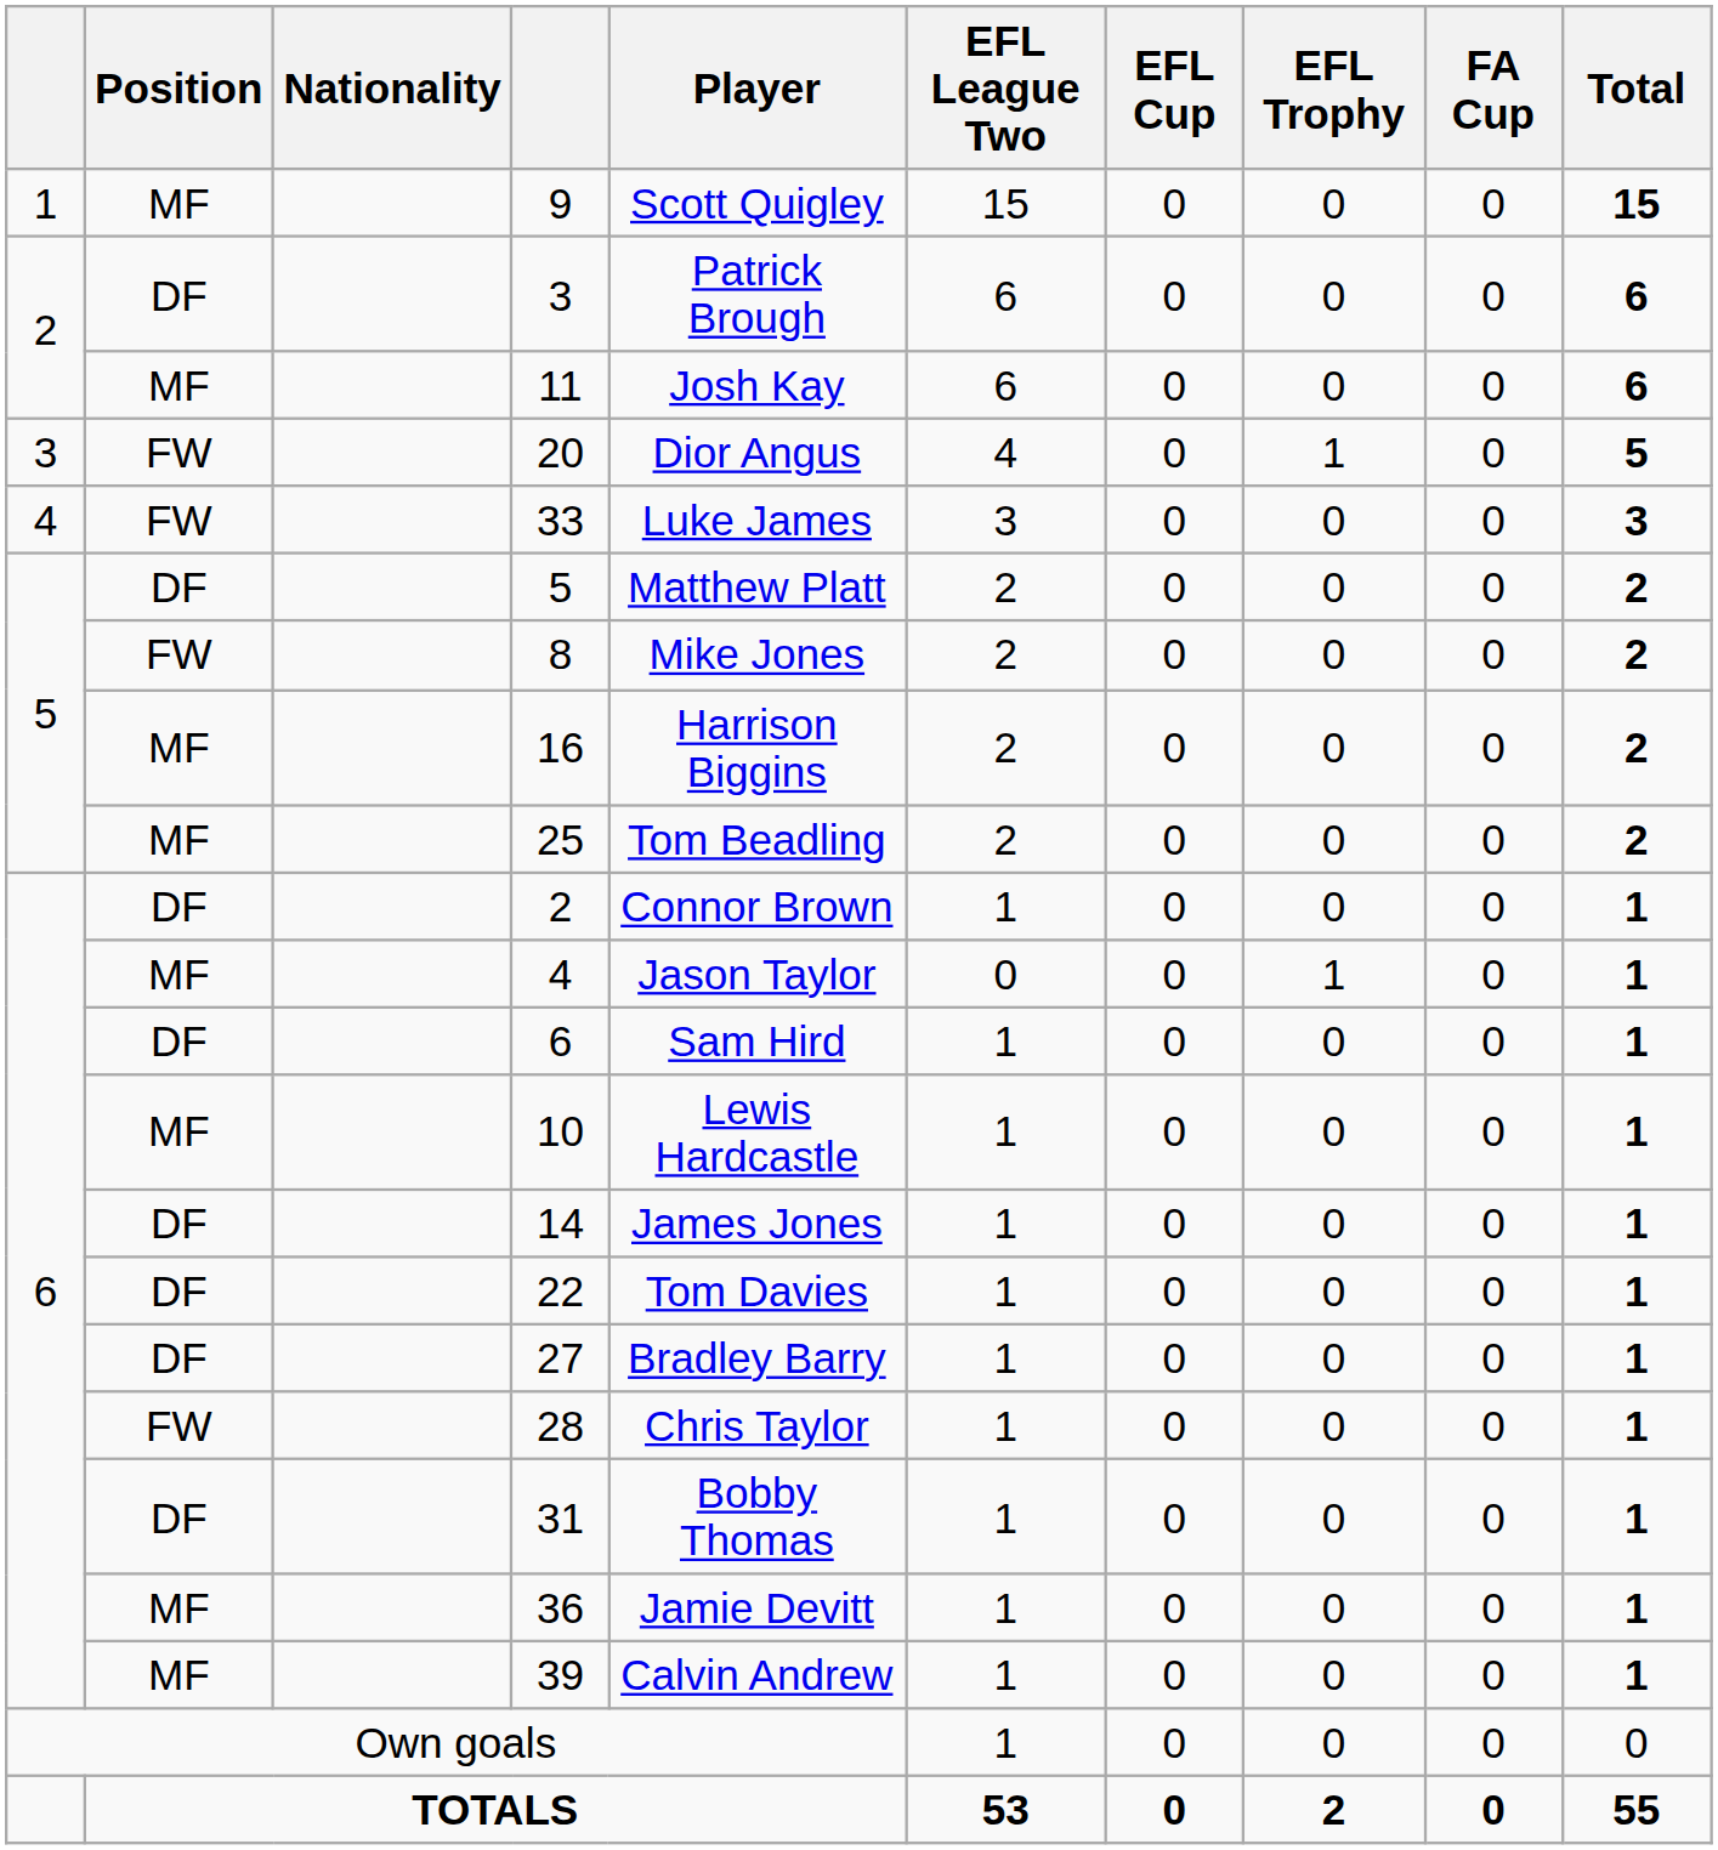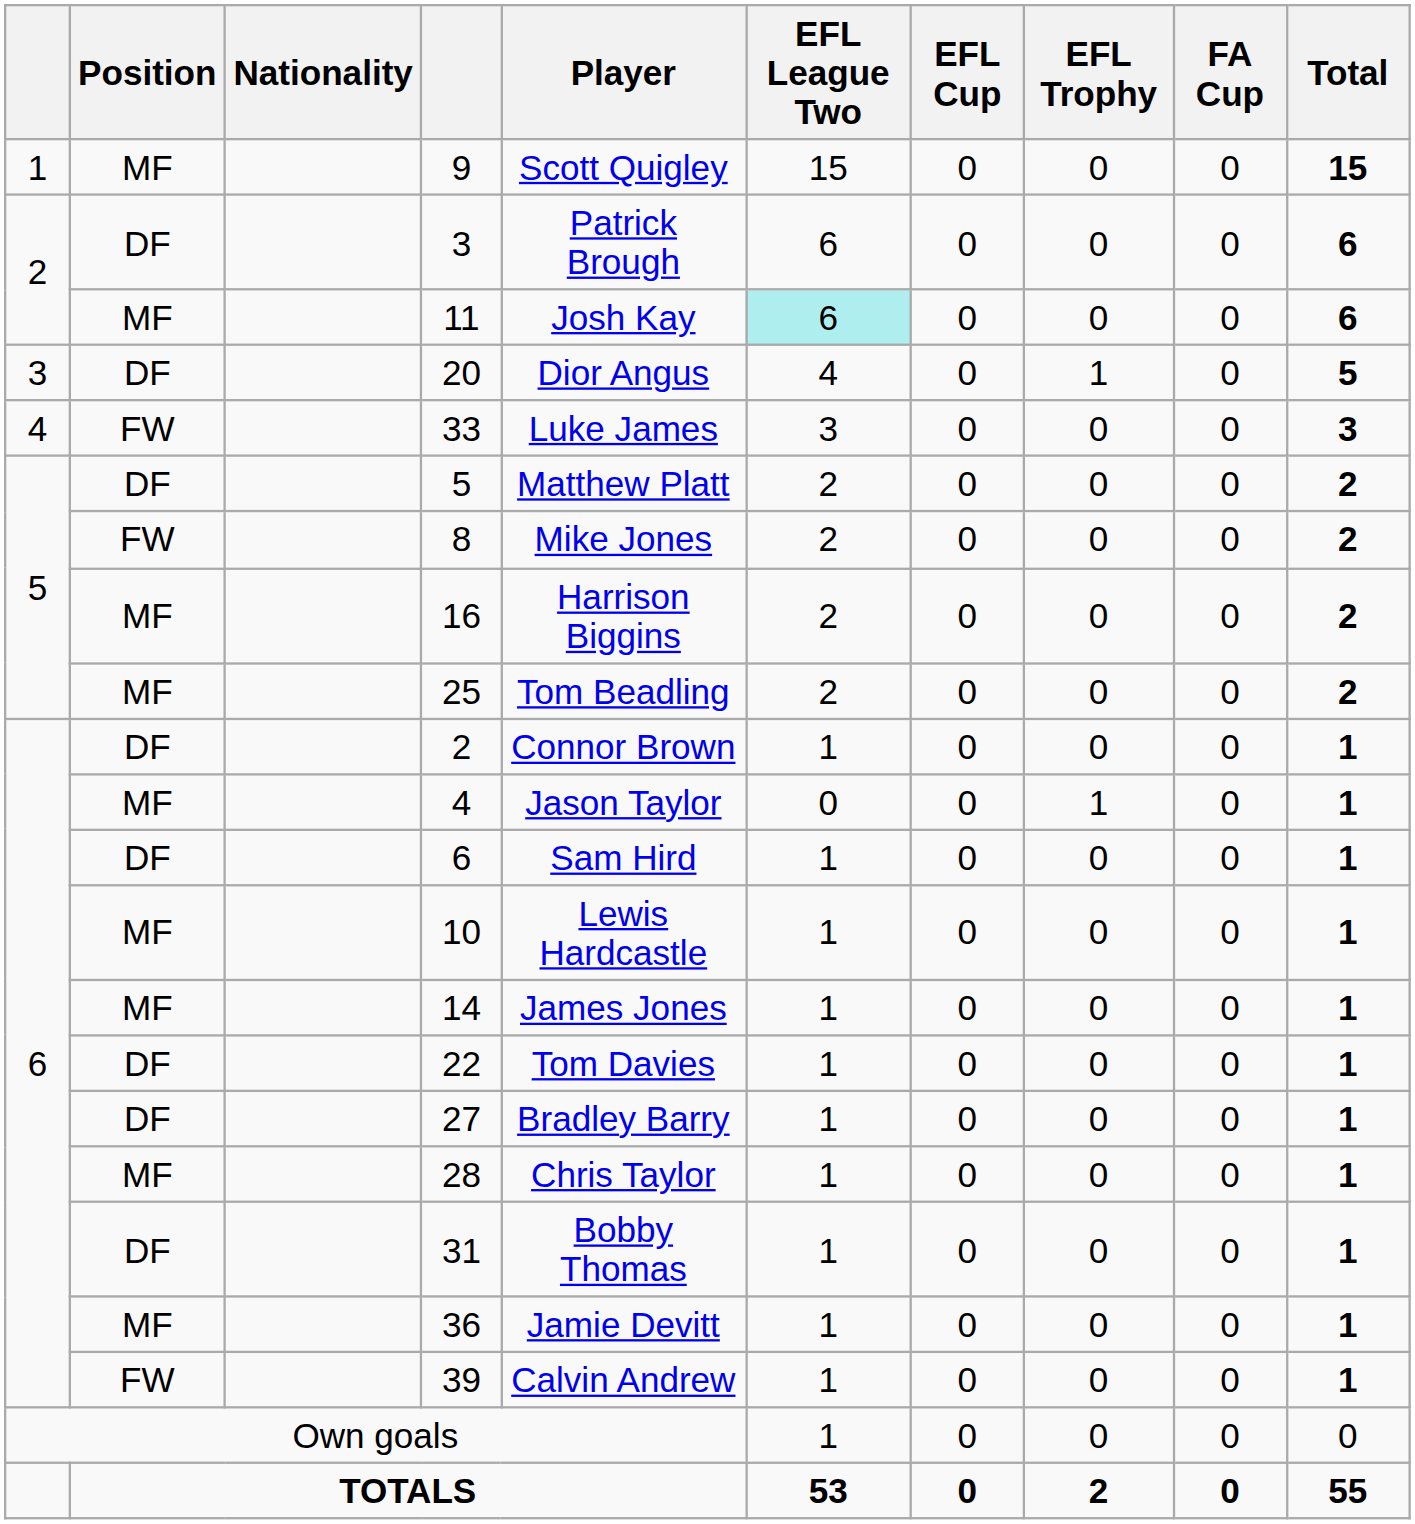11 | EFL League Two: no background -> paleturquoise background
20 | Position: FW -> DF
14 | Position: DF -> MF
28 | Position: FW -> MF
39 | Position: MF -> FW
